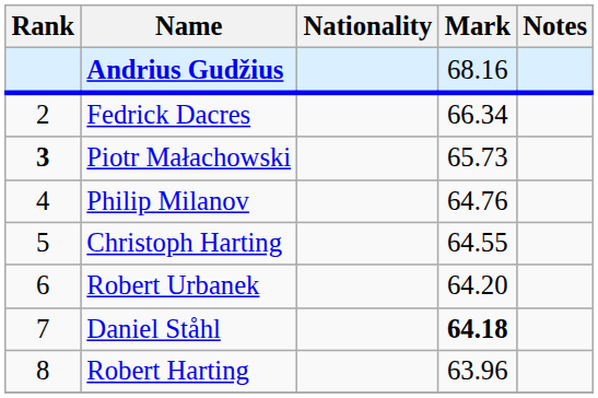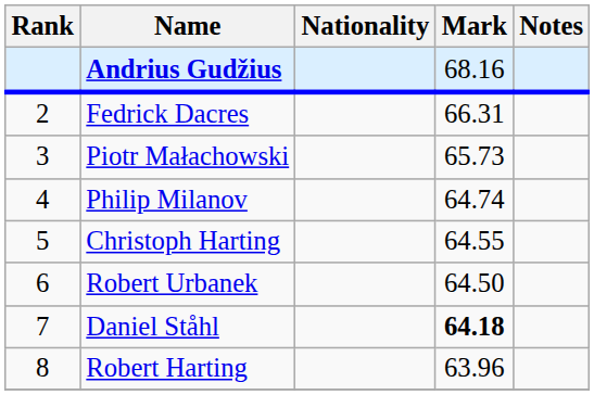Fedrick Dacres | Mark: 66.34 -> 66.31
Piotr Małachowski | Rank: bold -> normal
Philip Milanov | Mark: 64.76 -> 64.74
Robert Urbanek | Mark: 64.20 -> 64.50
